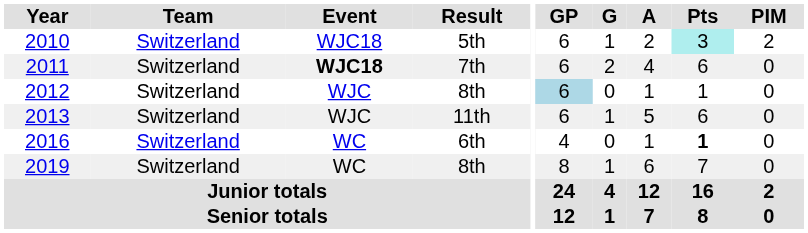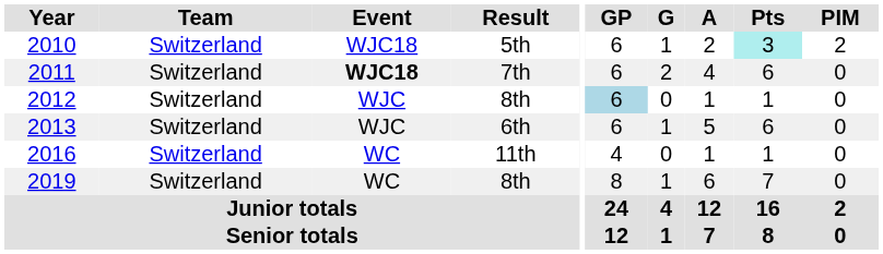2013 | Result: 11th -> 6th
2016 | Result: 6th -> 11th
2016 | Pts: bold -> normal
